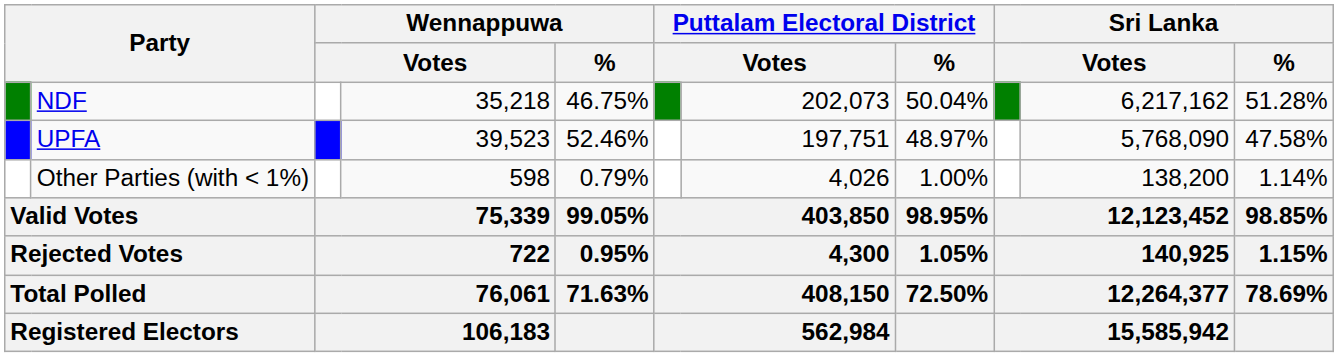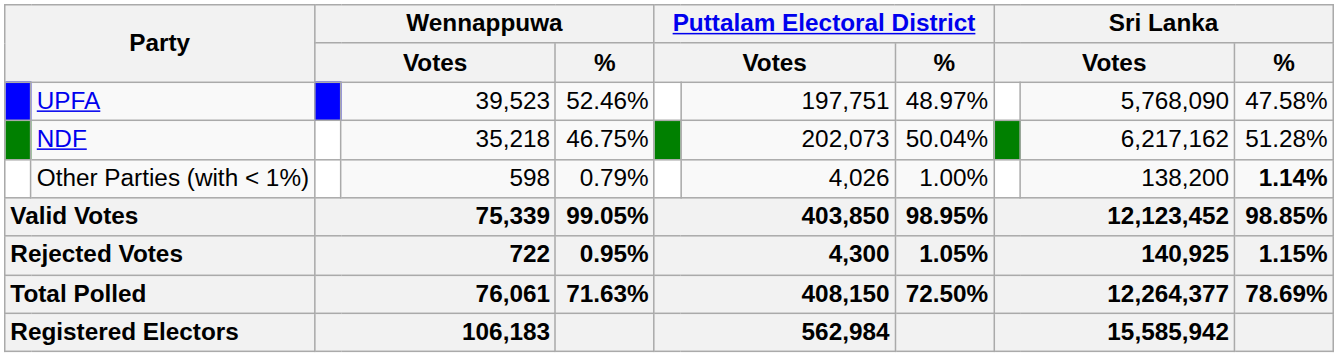rows swapped: UPFA <-> NDF
Other Parties (with < 1%) | Sri Lanka / %: normal -> bold
